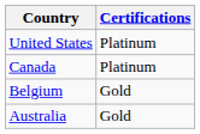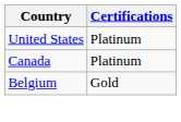- row: Australia | Gold
